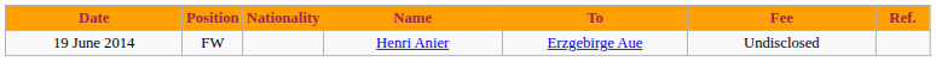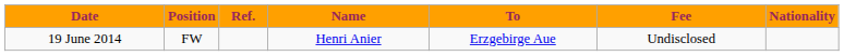columns swapped: Nationality <-> Ref.
